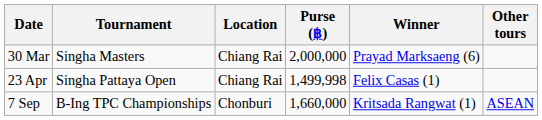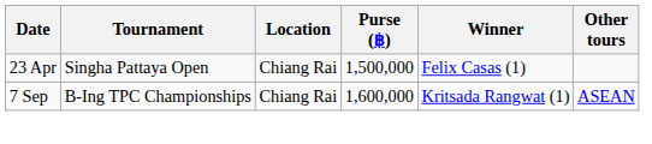- row: 30 Mar | Singha Masters | Chiang Rai | 2,000,000 | Prayad Marksaeng (6)
23 Apr | Purse (฿): 1,499,998 -> 1,500,000
7 Sep | Location: Chonburi -> Chiang Rai
7 Sep | Purse (฿): 1,660,000 -> 1,600,000
